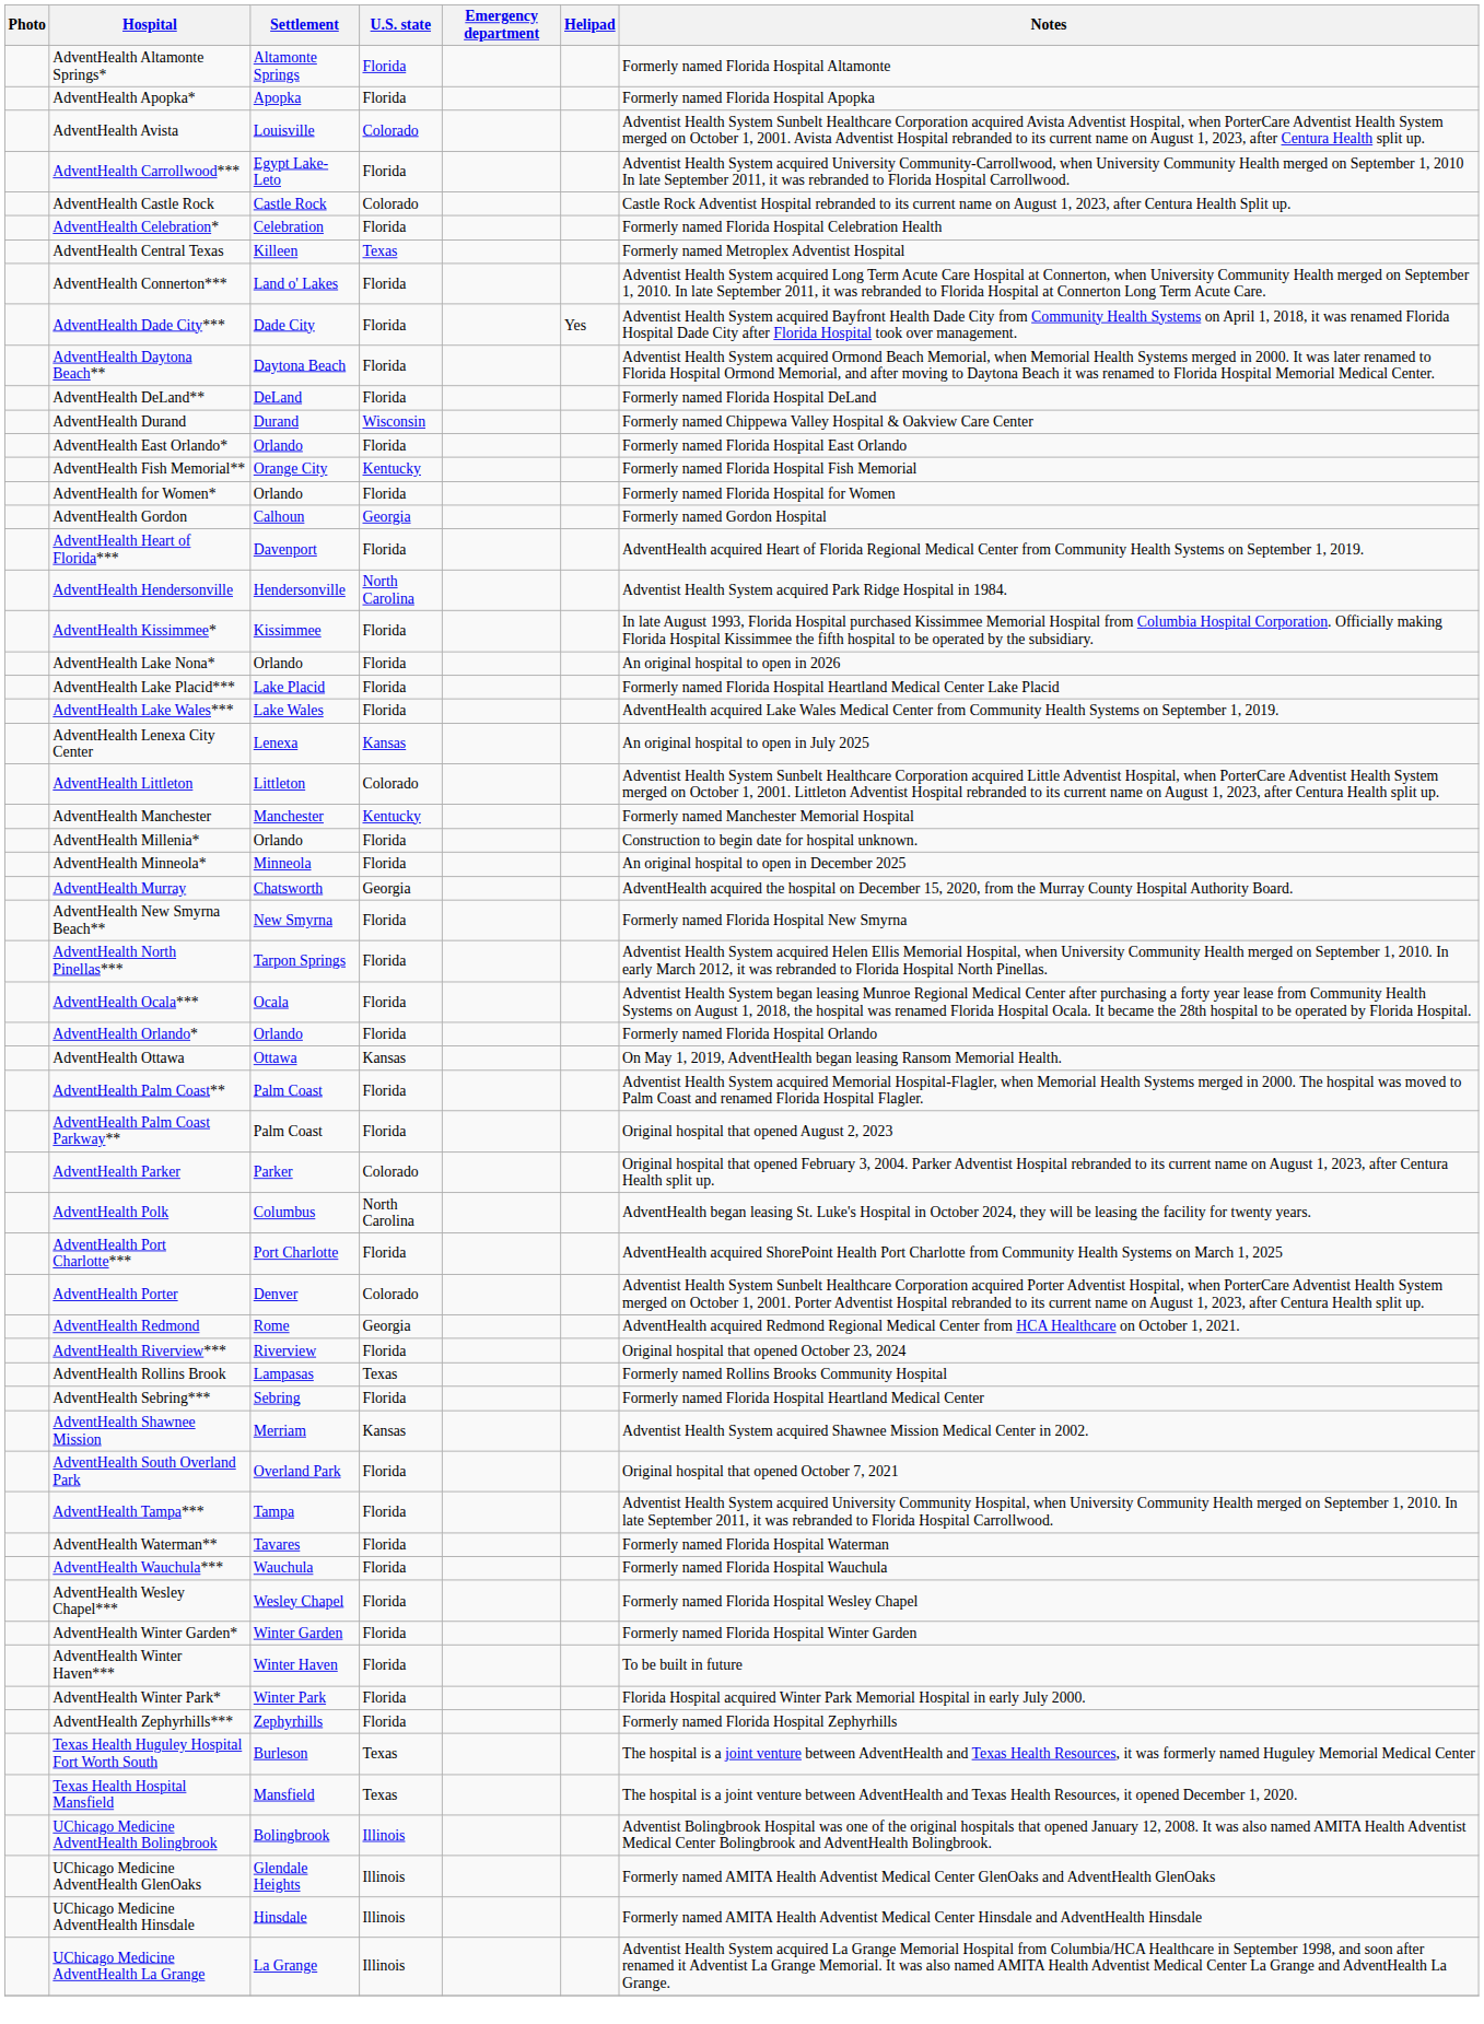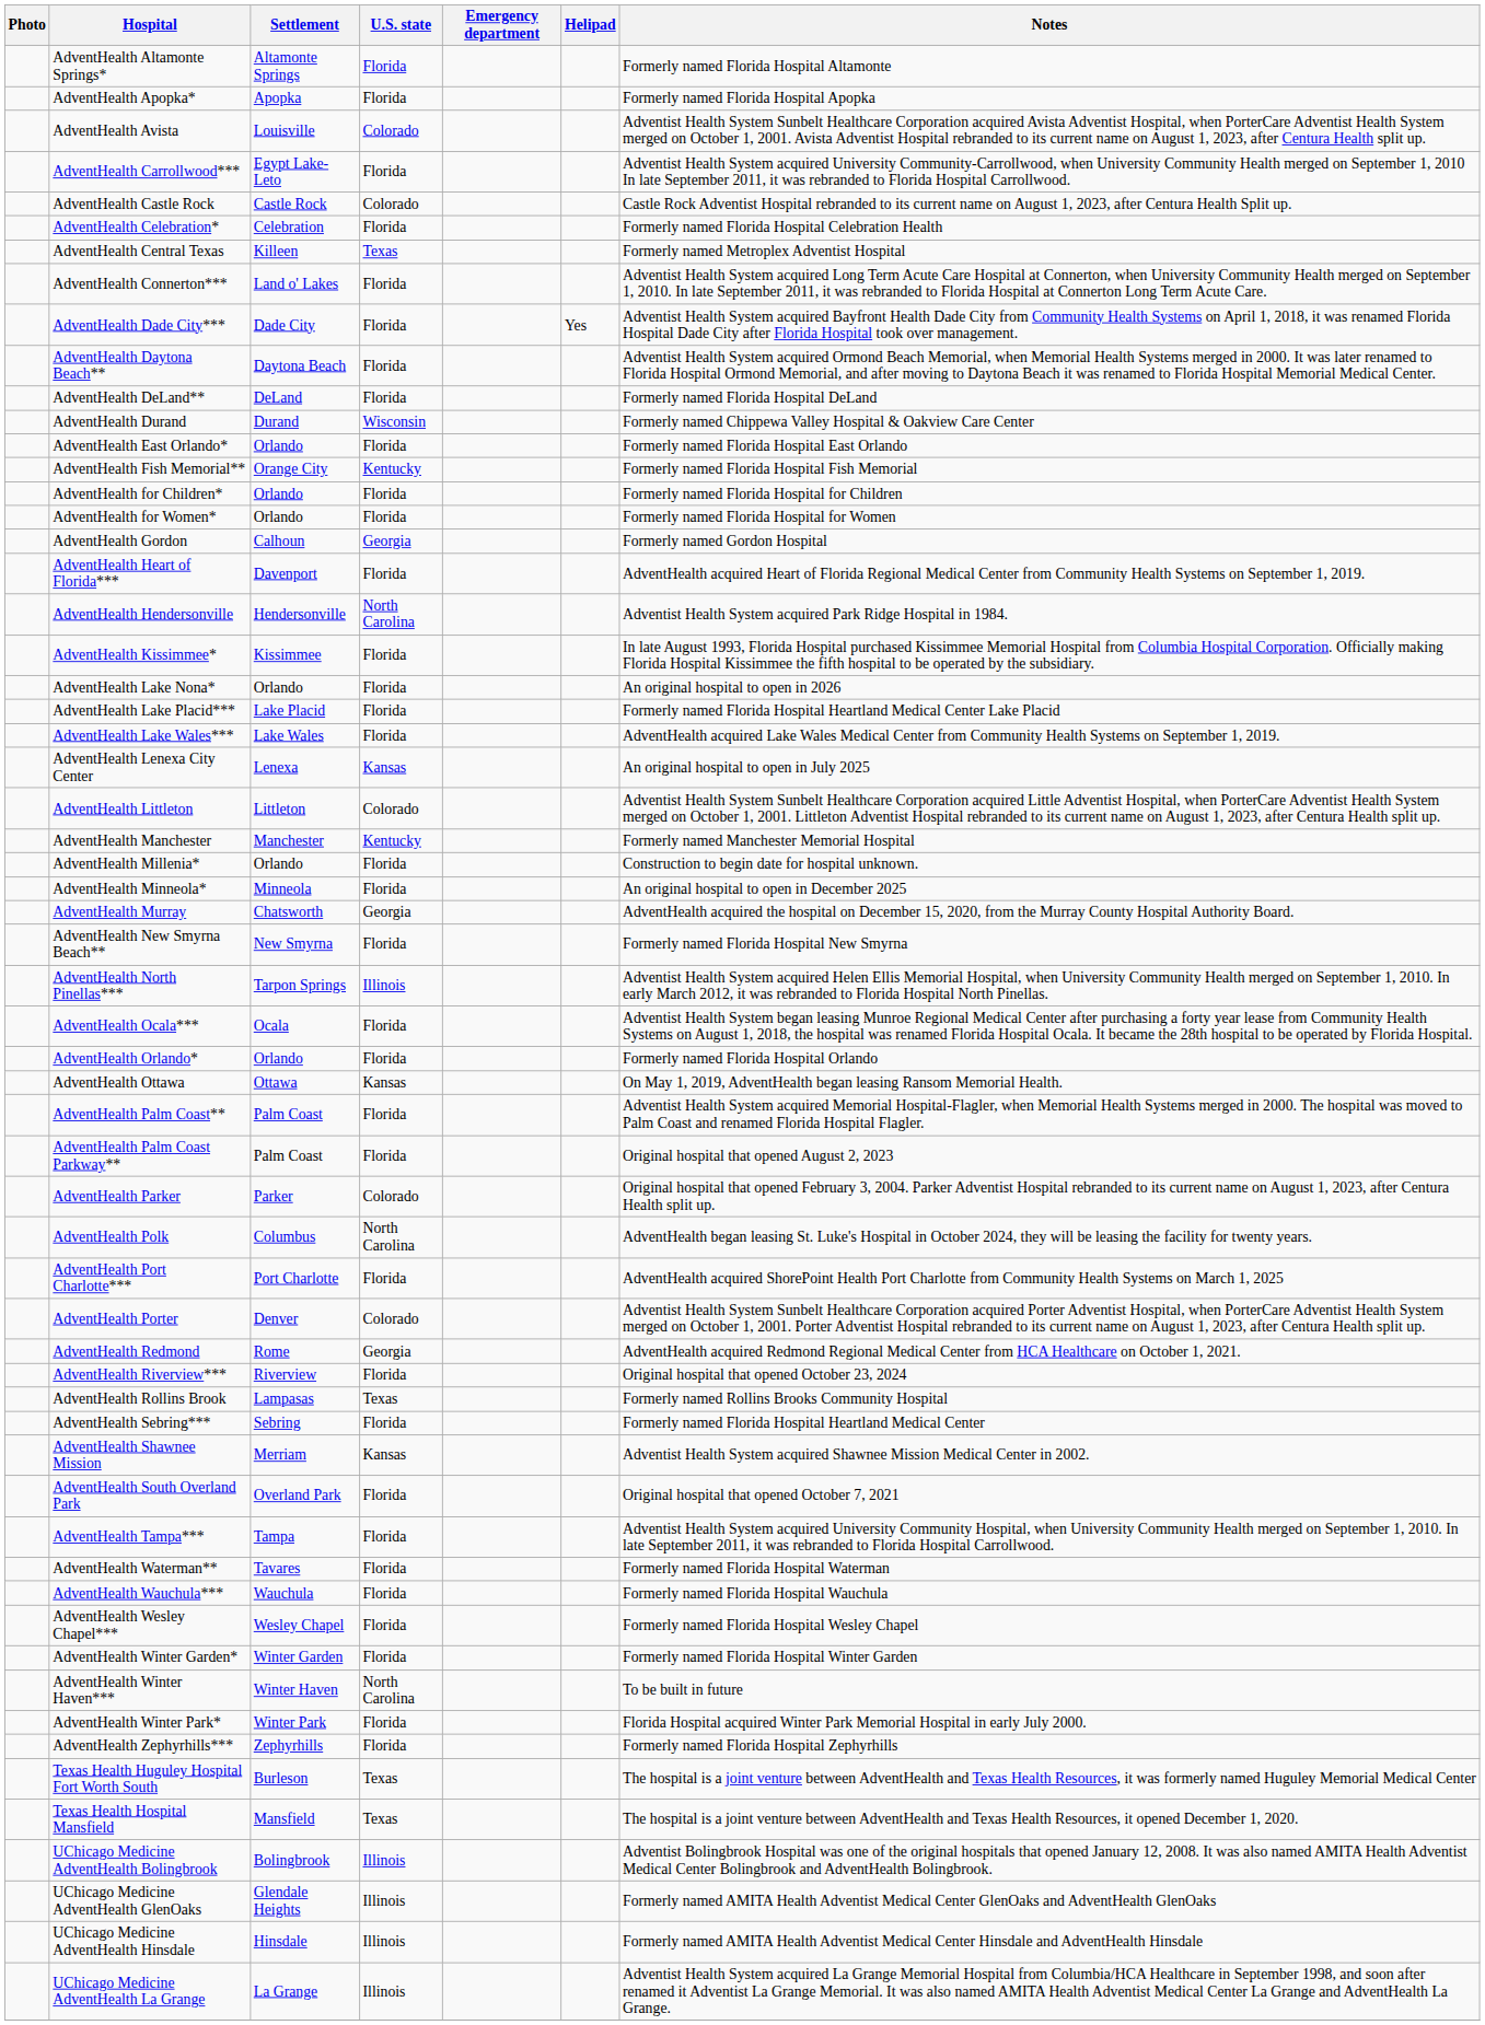+ row: AdventHealth for Children* | Orlando | Florida | Formerly named Florida Hospital for Children
AdventHealth North Pinellas*** | U.S. state: Florida -> Illinois
AdventHealth Winter Haven*** | U.S. state: Florida -> North Carolina
